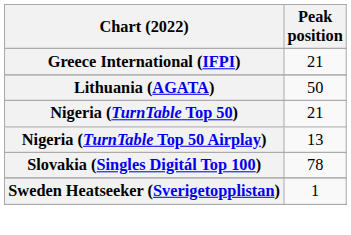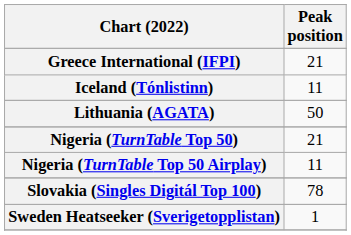+ row: Iceland (Tónlistinn) | 11
Nigeria (TurnTable Top 50 Airplay) | Peak position: 13 -> 11
